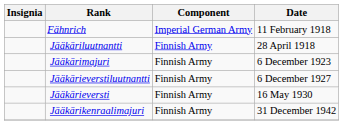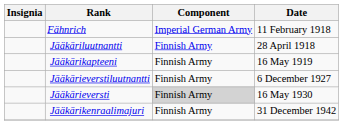+ row: Jääkärikapteeni | Finnish Army | 16 May 1919
- row: Jääkärimajuri | Finnish Army | 6 December 1923
Jääkärieversti | Component: no background -> lightgrey background
